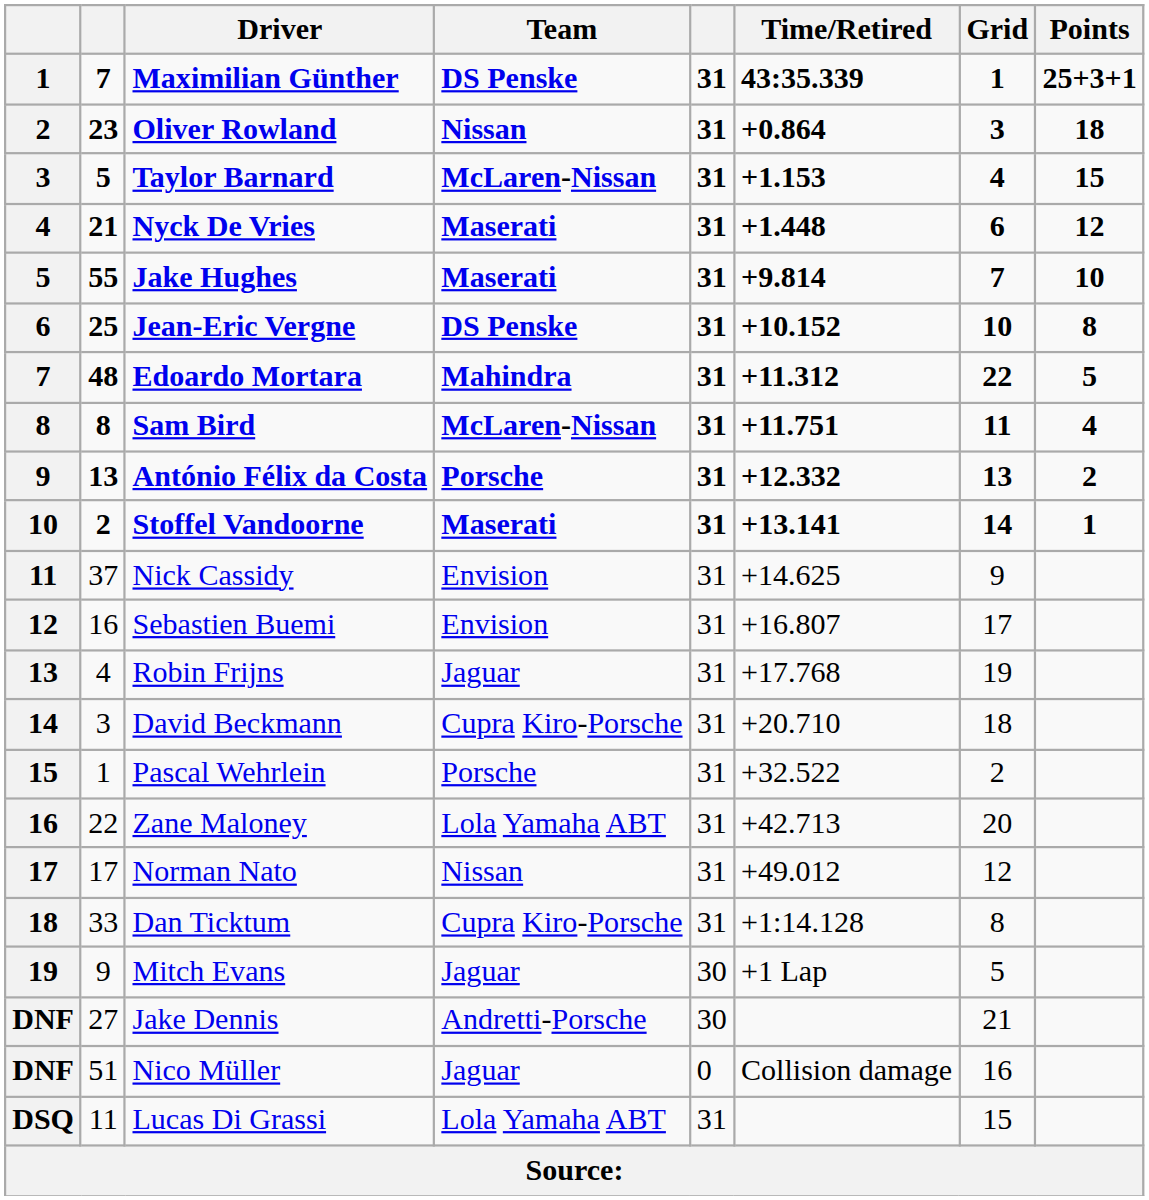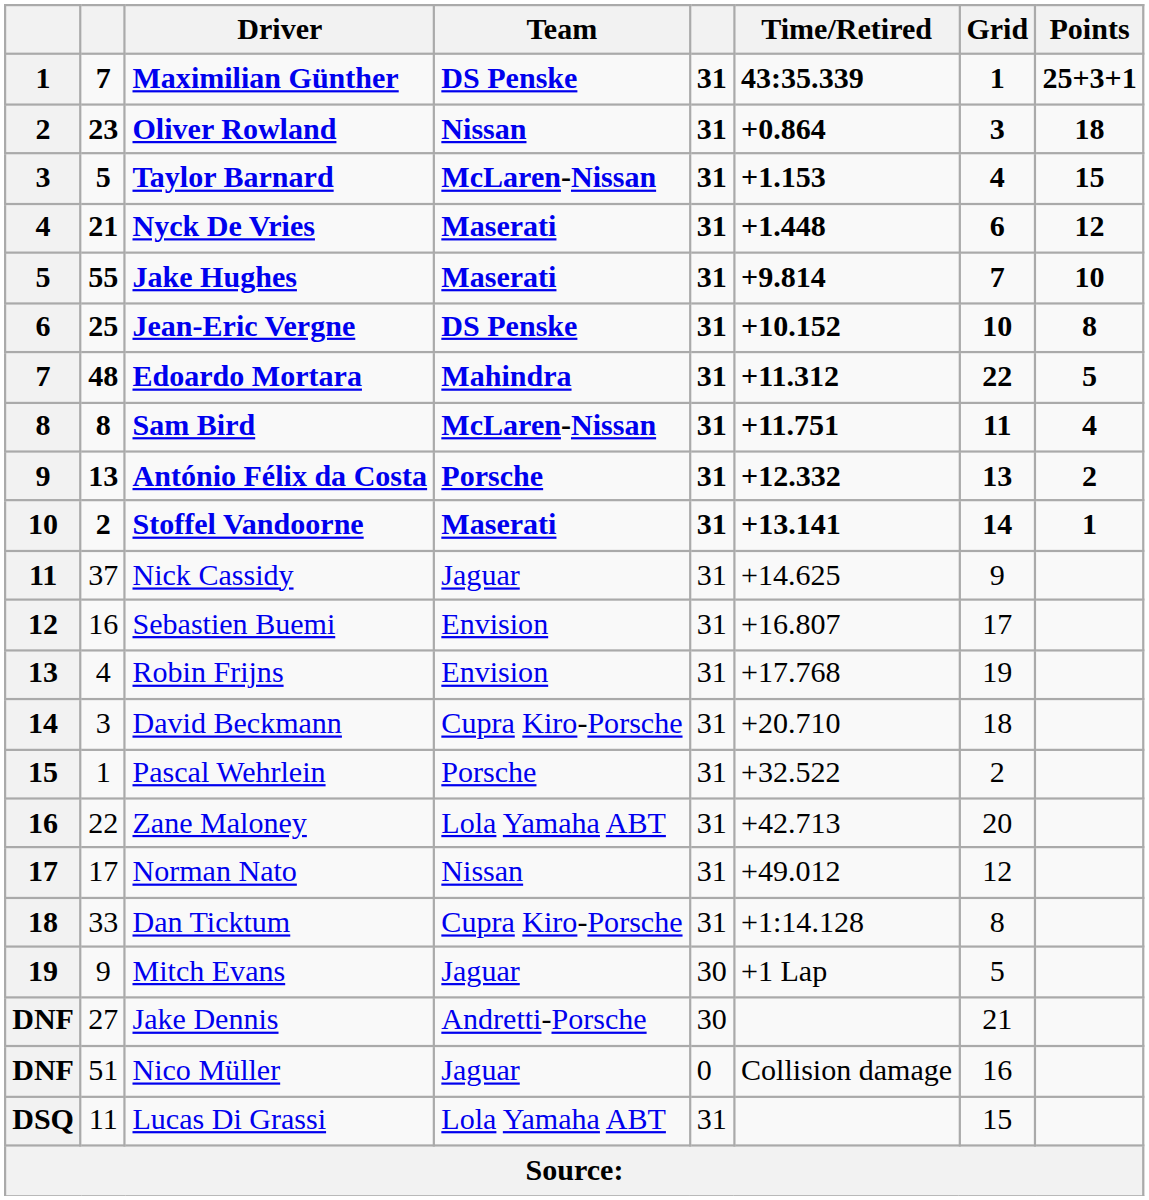Nick Cassidy | Team: Envision -> Jaguar
Robin Frijns | Team: Jaguar -> Envision
